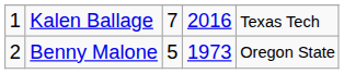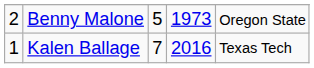rows swapped: Kalen Ballage <-> Benny Malone
